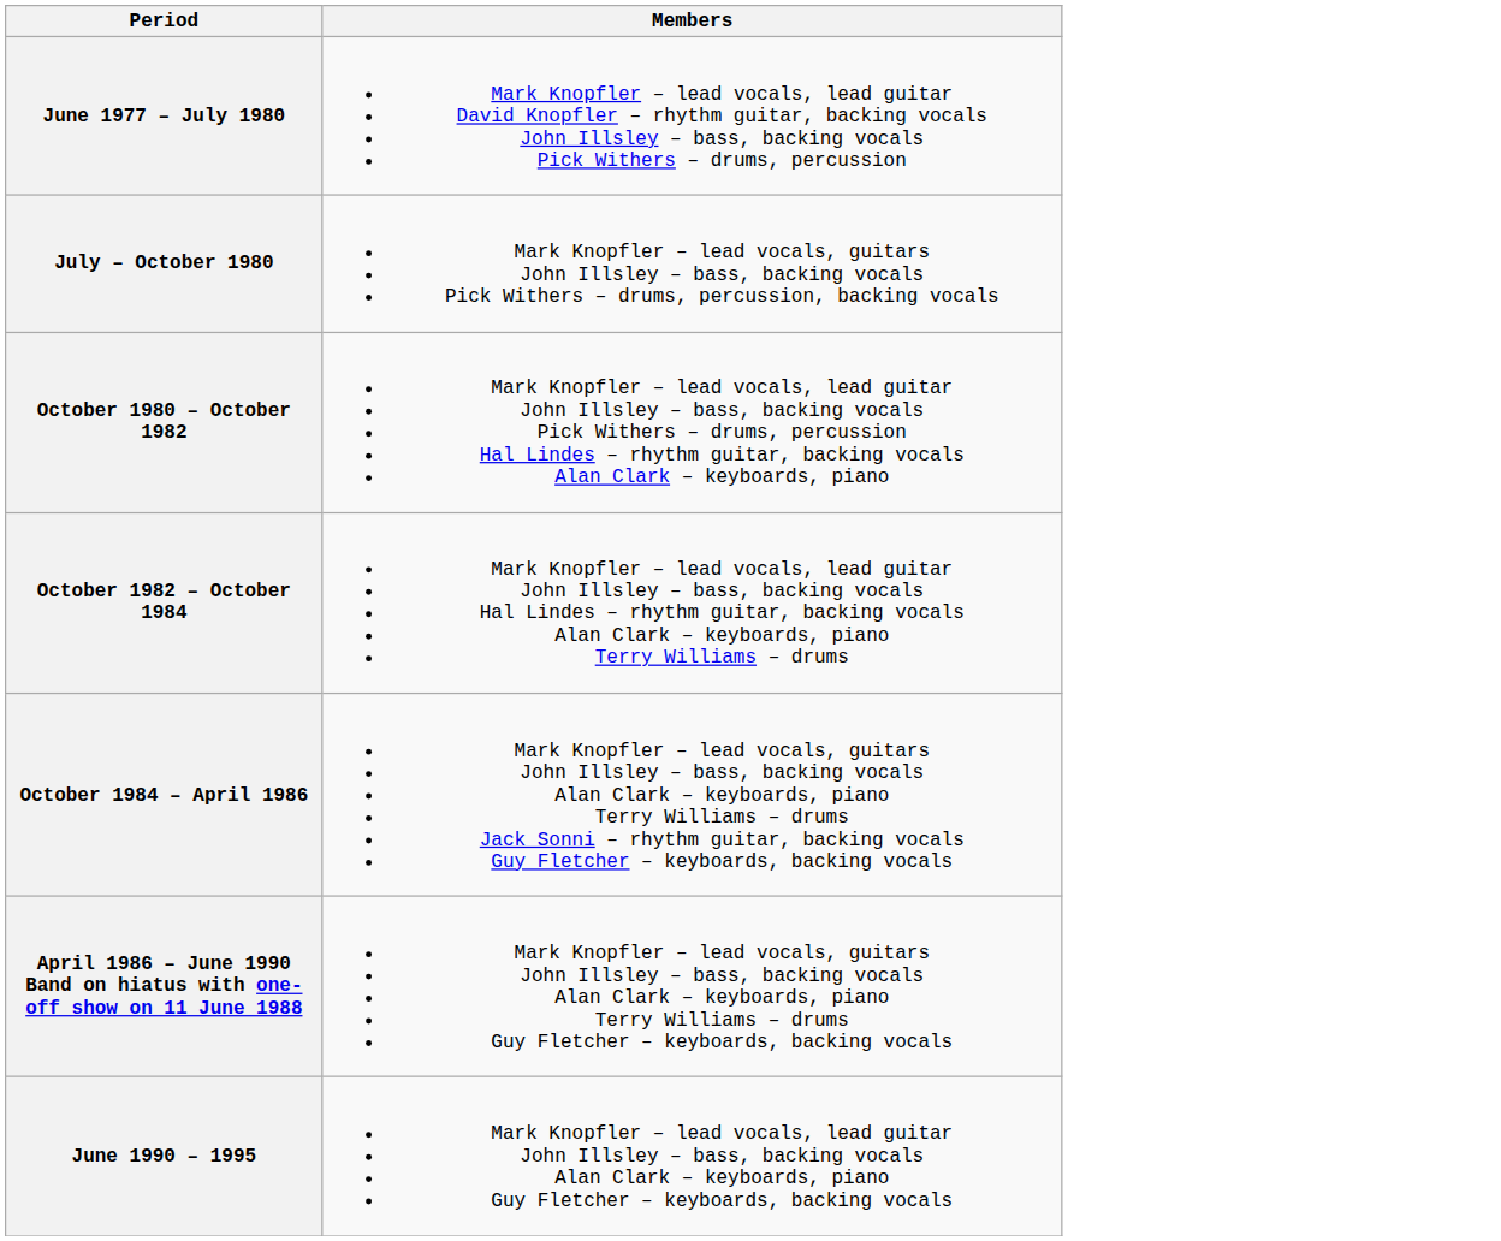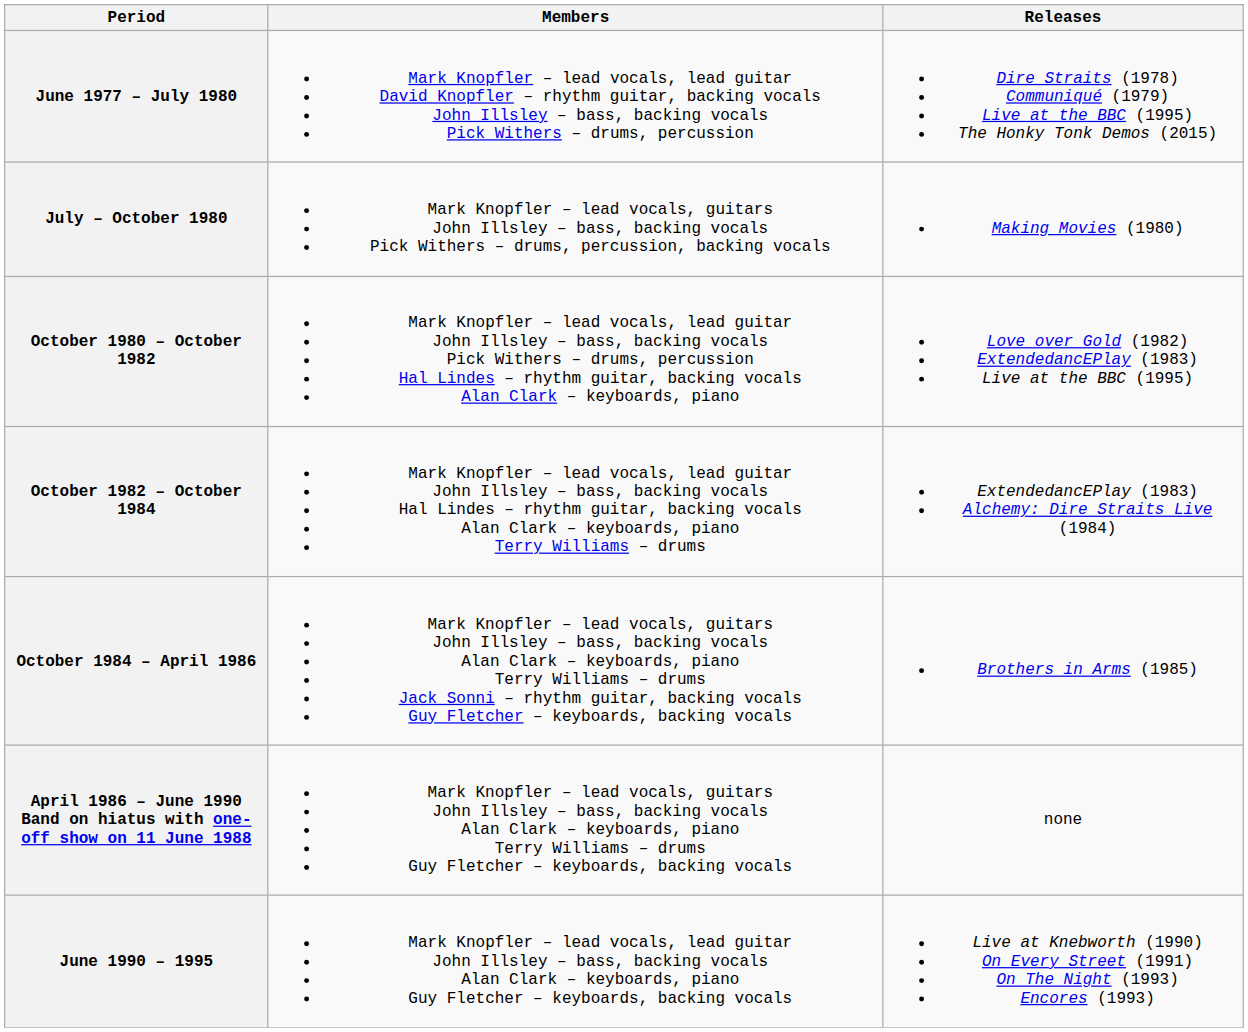+ column: Releases | Dire Straits (1978) Communiqué (1979) Live at the BBC (1995) The Honky Tonk Demos (2015) | Making Movies (1980) | Love over Gold (1982) ExtendedancEPlay (1983) Live at the BBC (1995) | ExtendedancEPlay (1983) Alchemy: Dire Straits Live (1984) | Brothers in Arms (1985) | none | Live at Knebworth (1990) On Every Street (1991) On The Night (1993) Encores (1993)
